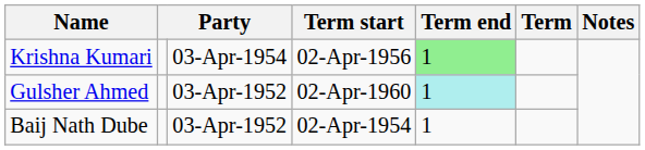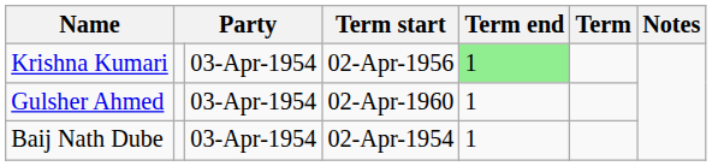Gulsher Ahmed | column 3: 03-Apr-1952 -> 03-Apr-1954
Gulsher Ahmed | Term end: paleturquoise background -> no background
Baij Nath Dube | column 3: 03-Apr-1952 -> 03-Apr-1954
